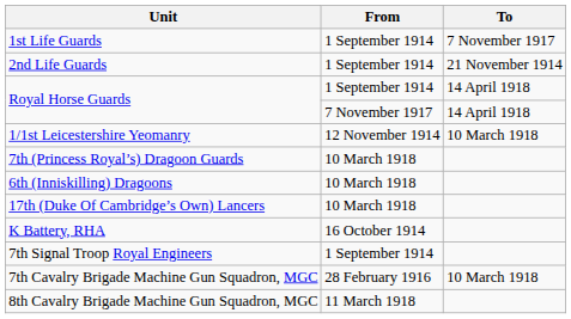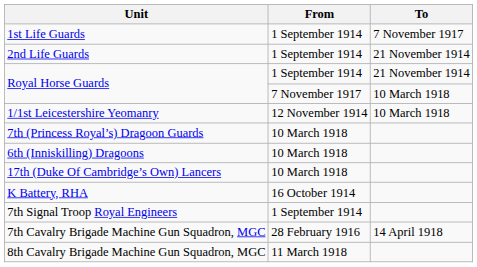Royal Horse Guards / 1 September 1914 | To: 14 April 1918 -> 21 November 1914
Royal Horse Guards / 7 November 1917 | To: 14 April 1918 -> 10 March 1918
7th Cavalry Brigade Machine Gun Squadron, MGC | To: 10 March 1918 -> 14 April 1918
